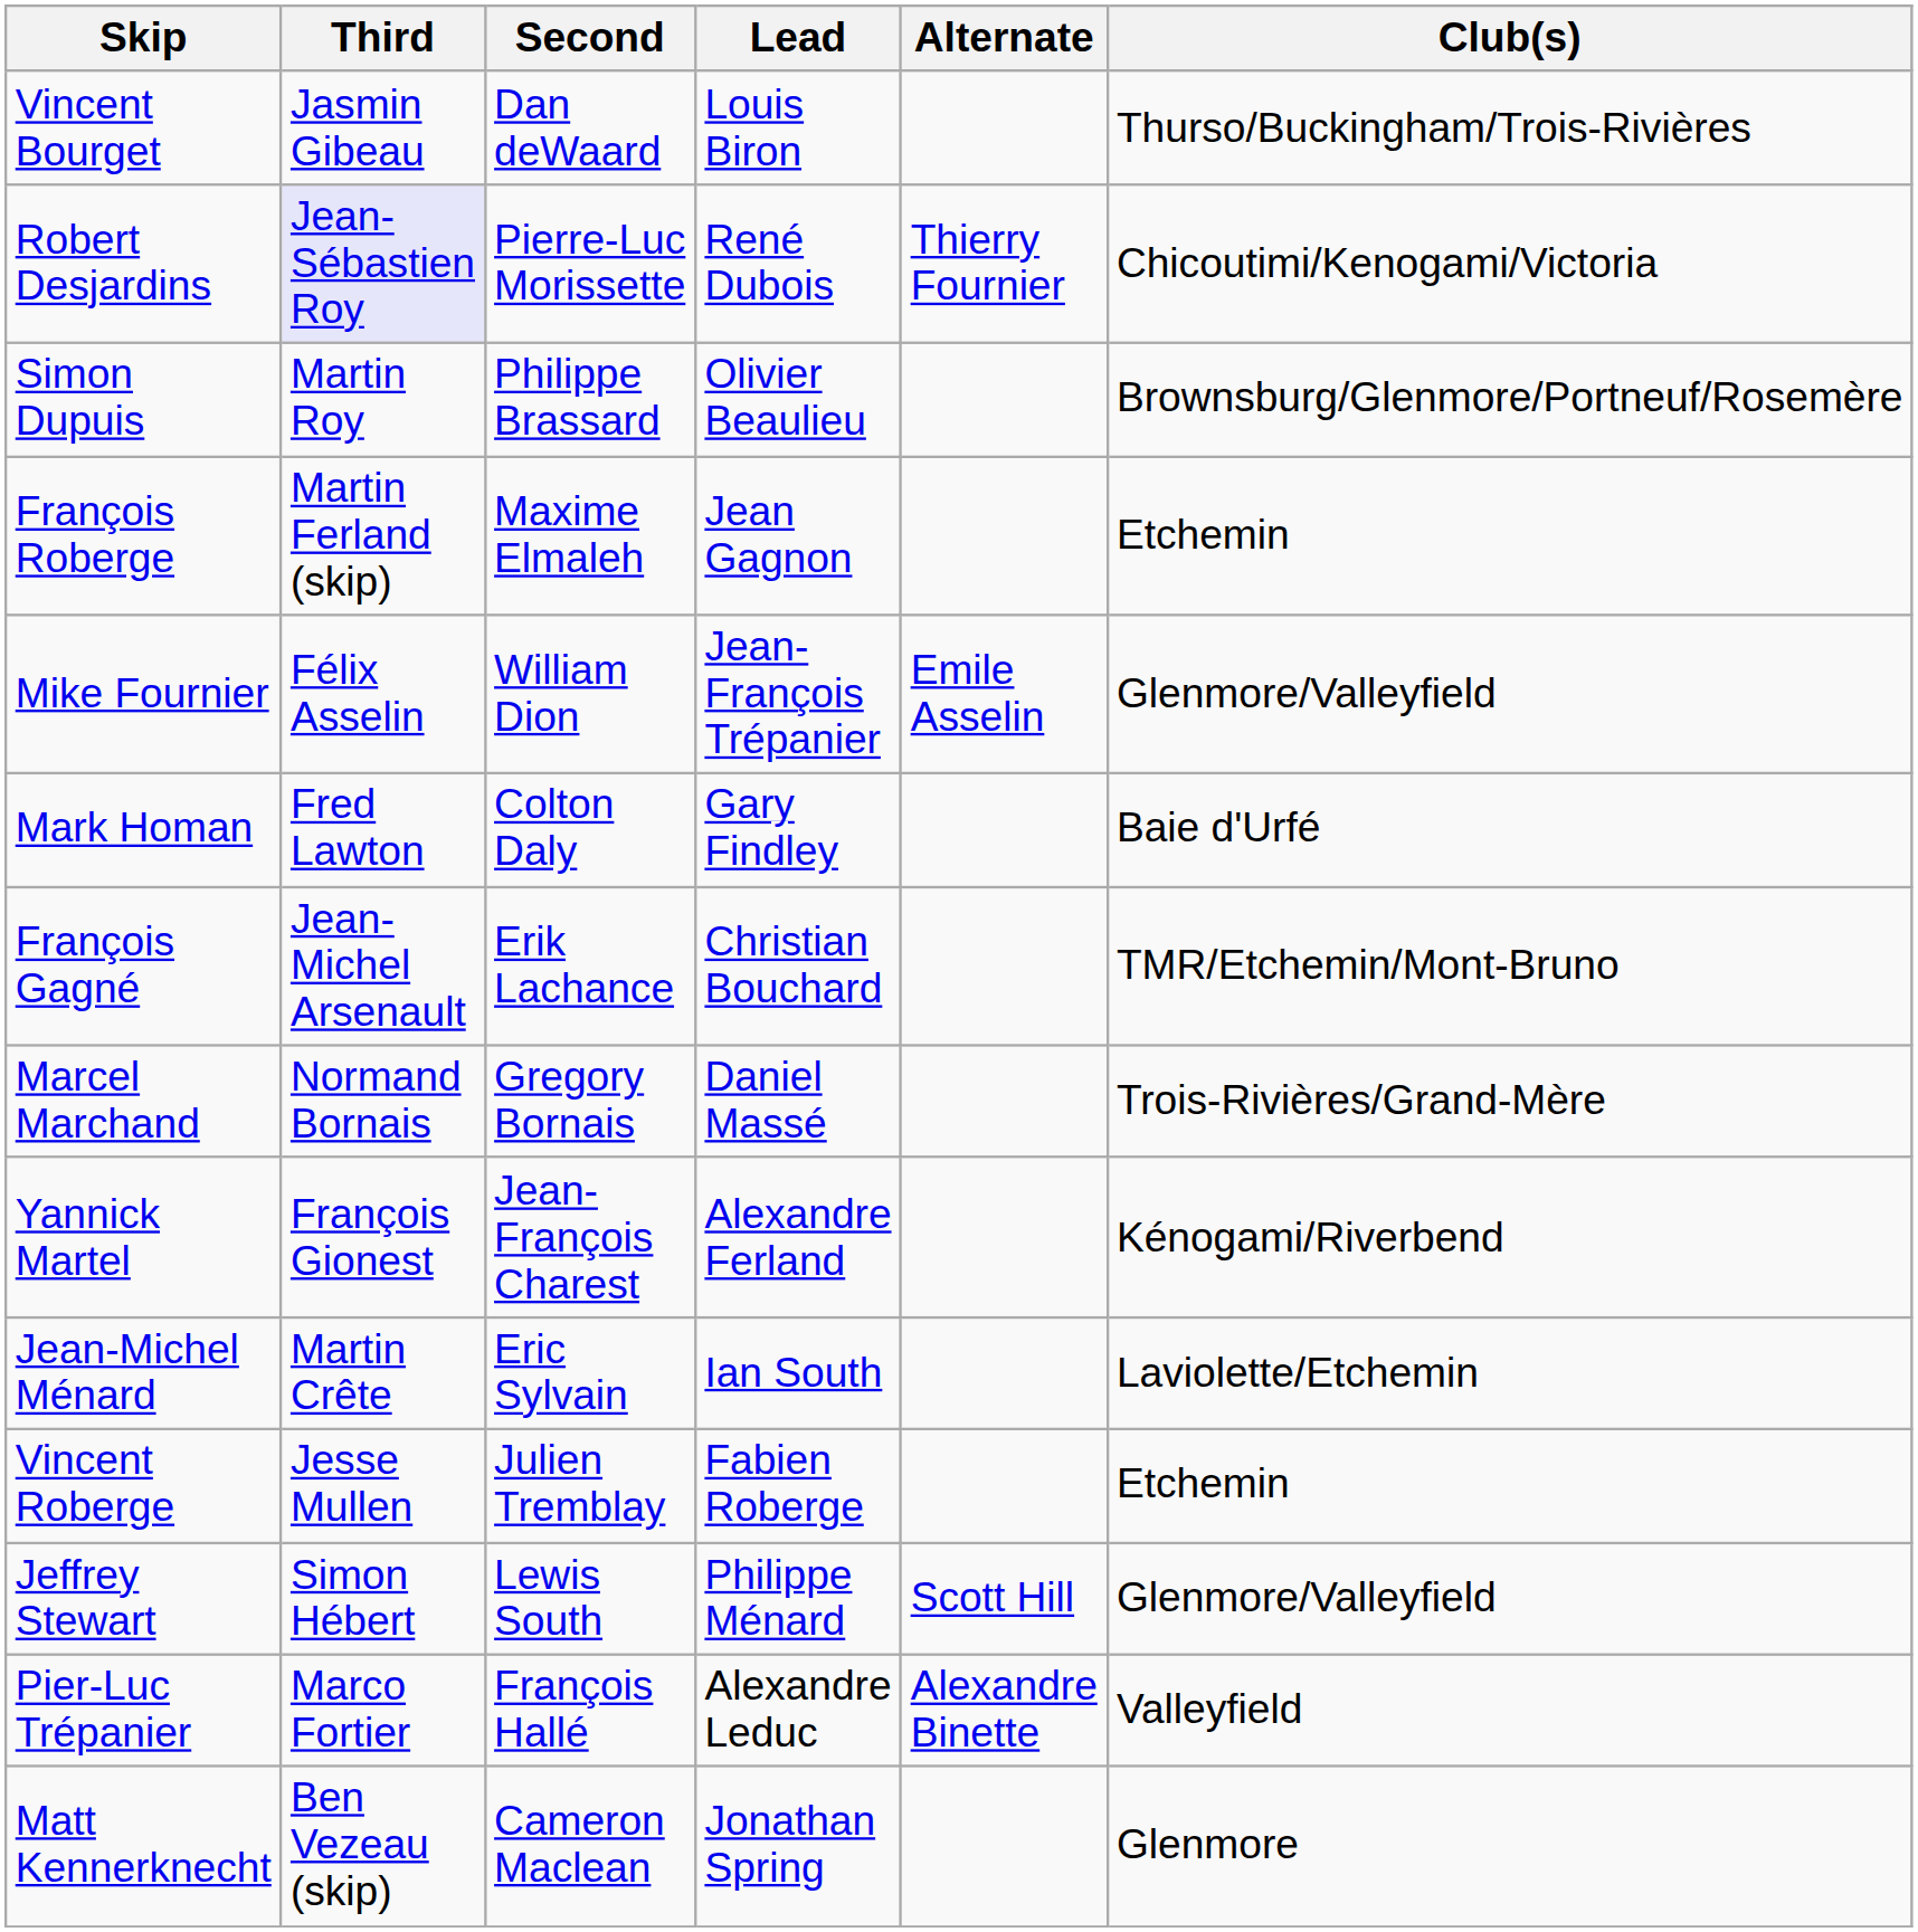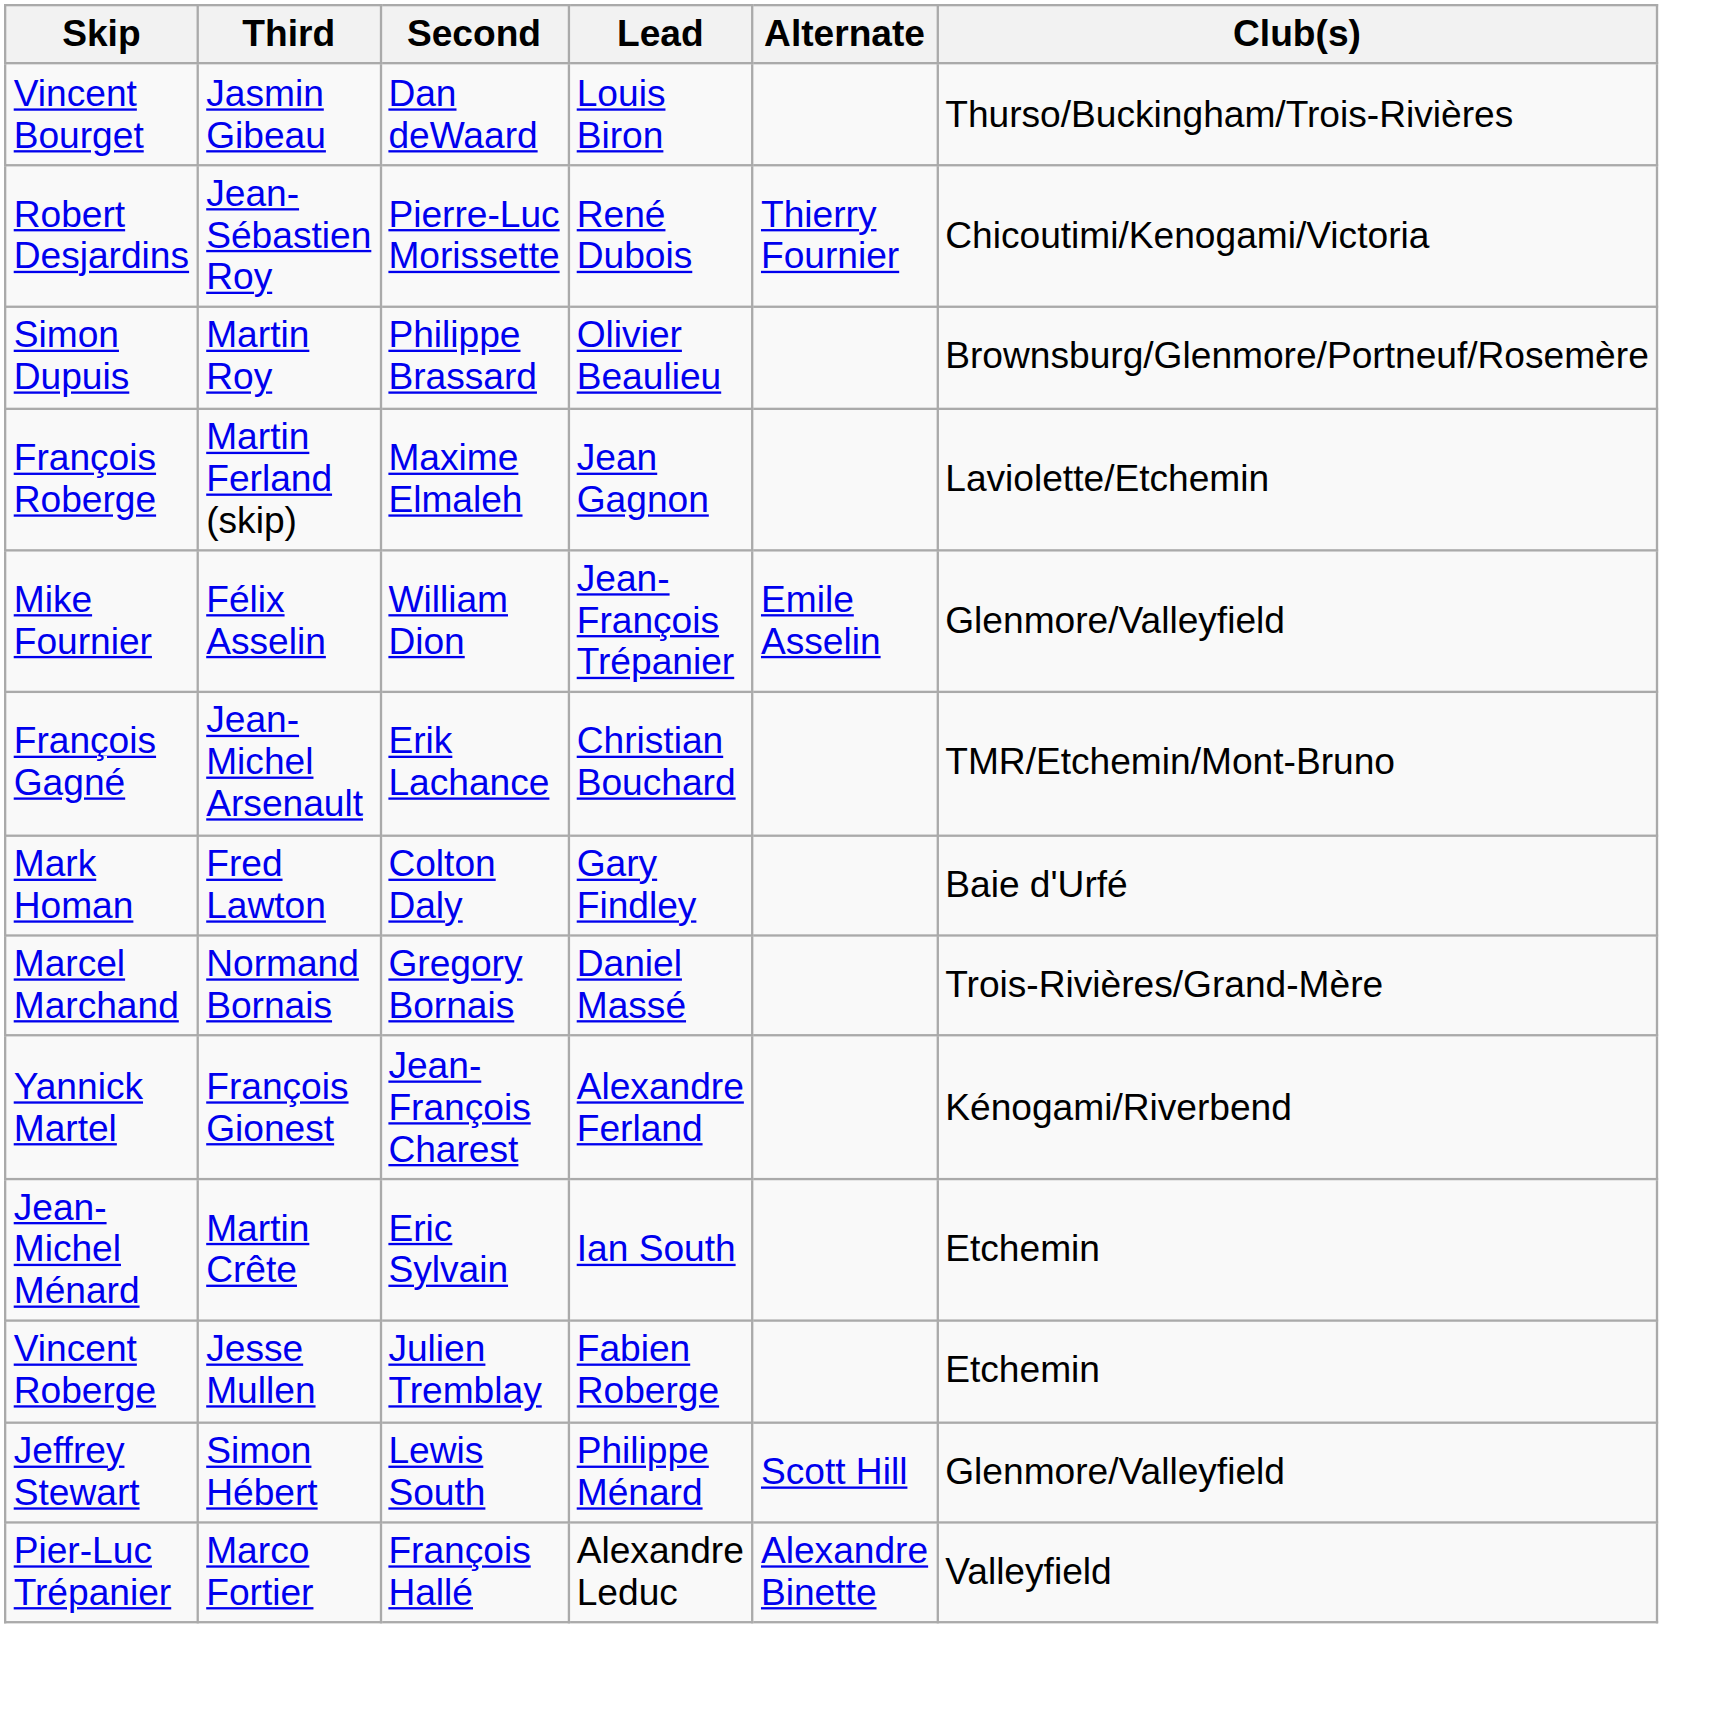Robert Desjardins | Third: lavender background -> no background
François Roberge | Club(s): Etchemin -> Laviolette/Etchemin
rows swapped: François Gagné <-> Mark Homan
Jean-Michel Ménard | Club(s): Laviolette/Etchemin -> Etchemin
- row: Matt Kennerknecht | Ben Vezeau (skip) | Cameron Maclean | Jonathan Spring | Glenmore
